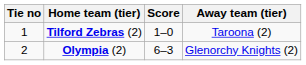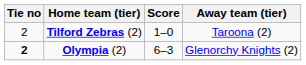Tilford Zebras (2) | Tie no: 1 -> 2
Olympia (2) | Tie no: normal -> bold
